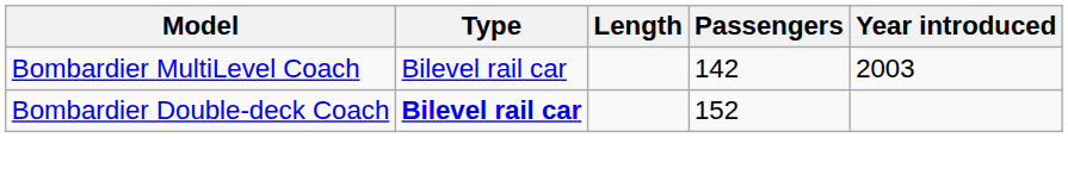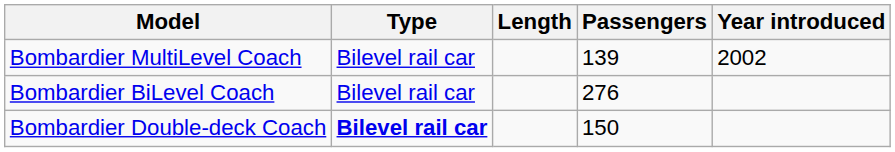Bombardier MultiLevel Coach | Passengers: 142 -> 139
Bombardier MultiLevel Coach | Year introduced: 2003 -> 2002
+ row: Bombardier BiLevel Coach | Bilevel rail car | 276
Bombardier Double-deck Coach | Passengers: 152 -> 150
